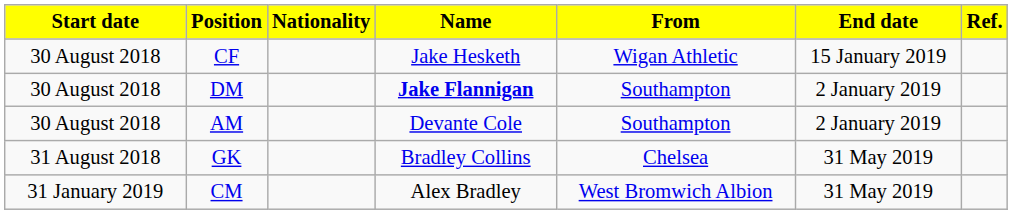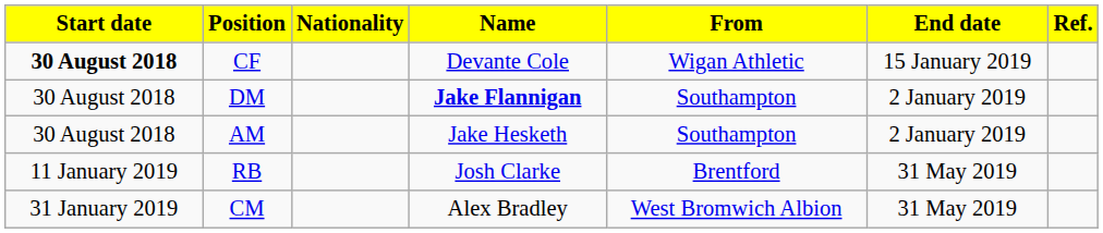CF | Start date: normal -> bold
CF | Name: Jake Hesketh -> Devante Cole
AM | Name: Devante Cole -> Jake Hesketh
- row: 31 August 2018 | GK | Bradley Collins | Chelsea | 31 May 2019
+ row: 11 January 2019 | RB | Josh Clarke | Brentford | 31 May 2019
